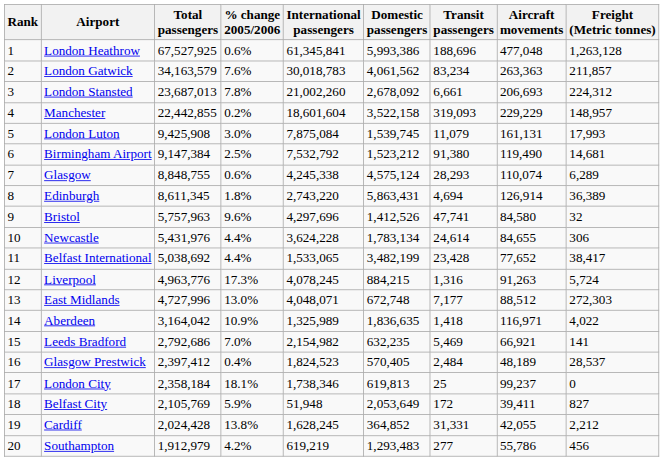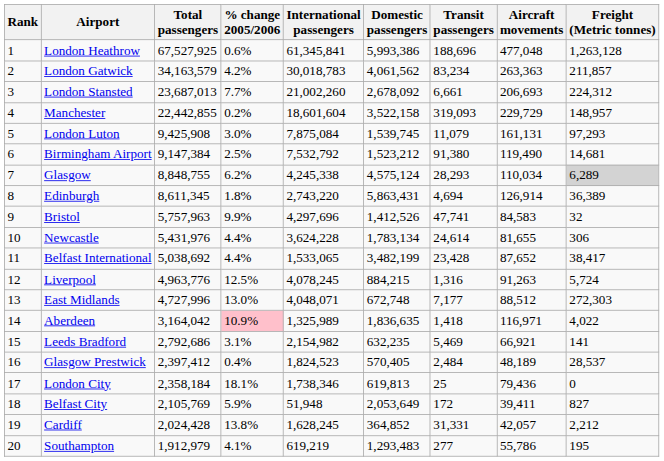London Gatwick | % change 2005/2006: 7.6% -> 4.2%
London Stansted | % change 2005/2006: 7.8% -> 7.7%
Manchester | Aircraft movements: 229,229 -> 229,729
London Luton | Freight (Metric tonnes): 17,993 -> 97,293
Glasgow | % change 2005/2006: 0.6% -> 6.2%
Glasgow | Aircraft movements: 110,074 -> 110,034
Glasgow | Freight (Metric tonnes): no background -> lightgrey background
Bristol | % change 2005/2006: 9.6% -> 9.9%
Bristol | Aircraft movements: 84,580 -> 84,583
Newcastle | Aircraft movements: 84,655 -> 81,655
Belfast International | Aircraft movements: 77,652 -> 87,652
Liverpool | % change 2005/2006: 17.3% -> 12.5%
Aberdeen | % change 2005/2006: no background -> pink background
Leeds Bradford | % change 2005/2006: 7.0% -> 3.1%
London City | Aircraft movements: 99,237 -> 79,436
Cardiff | Aircraft movements: 42,055 -> 42,057
Southampton | % change 2005/2006: 4.2% -> 4.1%
Southampton | Freight (Metric tonnes): 456 -> 195
